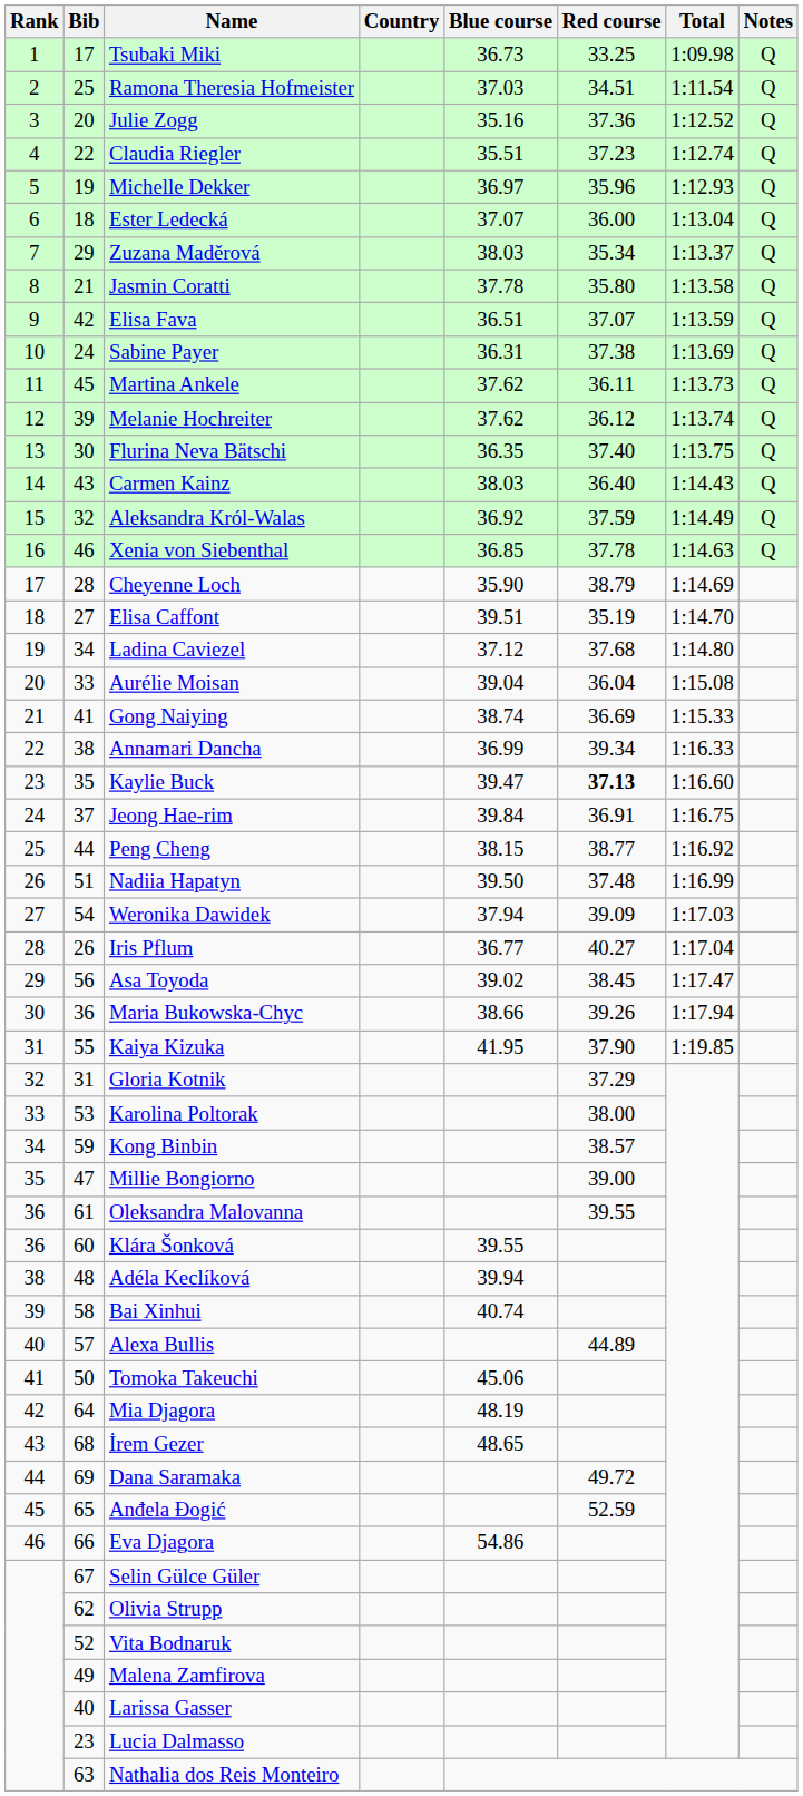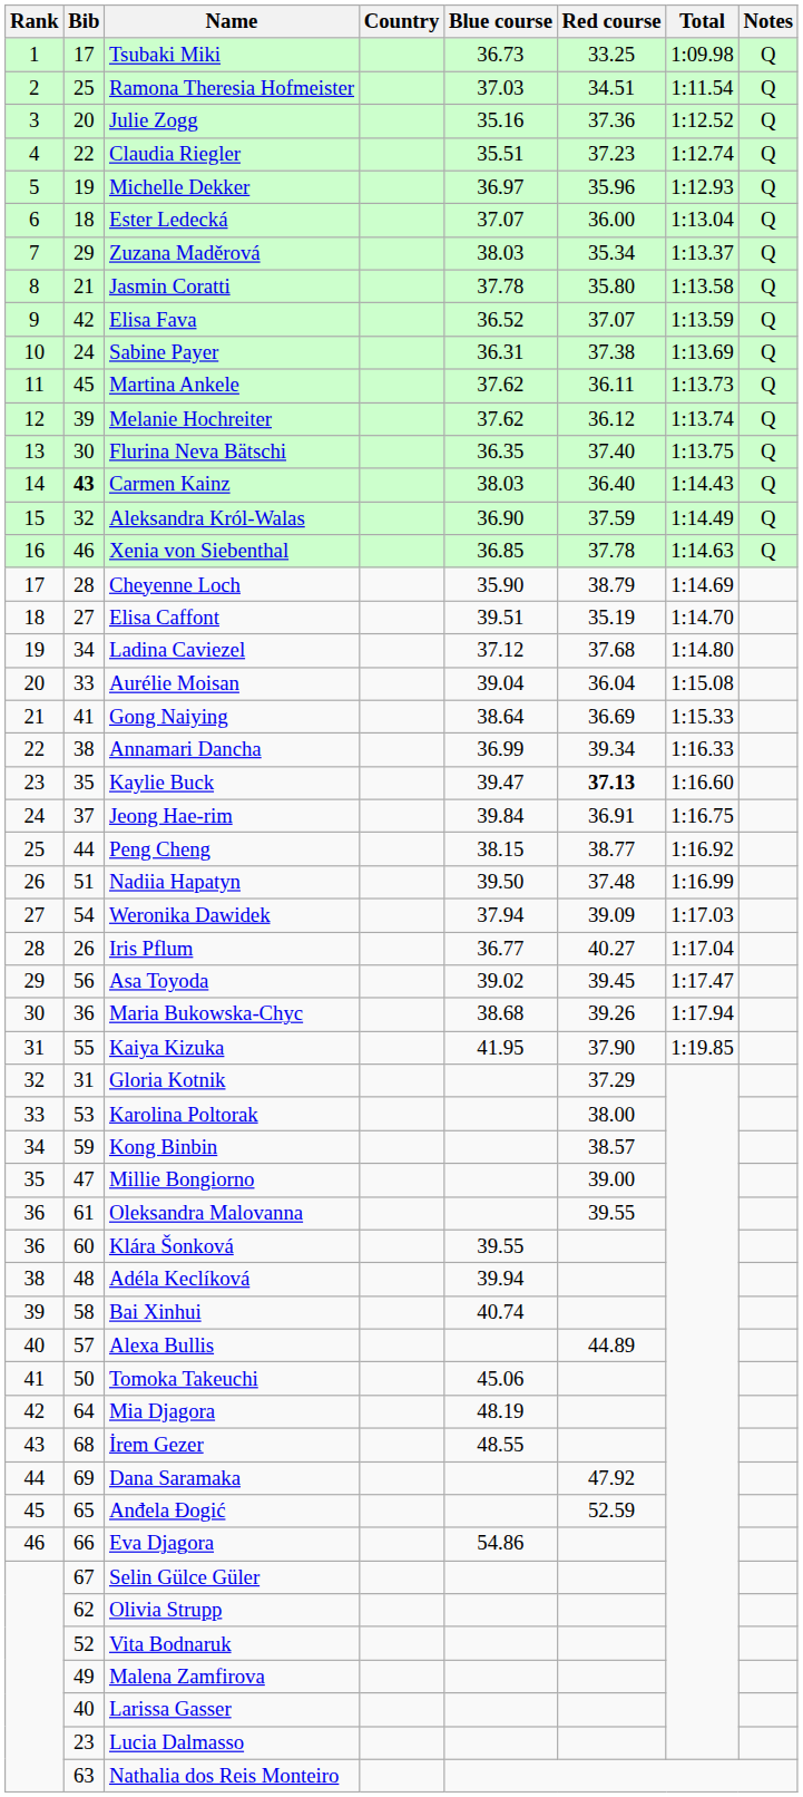Elisa Fava | Blue course: 36.51 -> 36.52
Carmen Kainz | Bib: normal -> bold
Aleksandra Król-Walas | Blue course: 36.92 -> 36.90
Gong Naiying | Blue course: 38.74 -> 38.64
Asa Toyoda | Red course: 38.45 -> 39.45
Maria Bukowska-Chyc | Blue course: 38.66 -> 38.68
İrem Gezer | Blue course: 48.65 -> 48.55
Dana Saramaka | Red course: 49.72 -> 47.92
